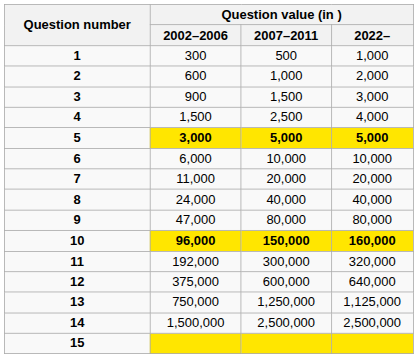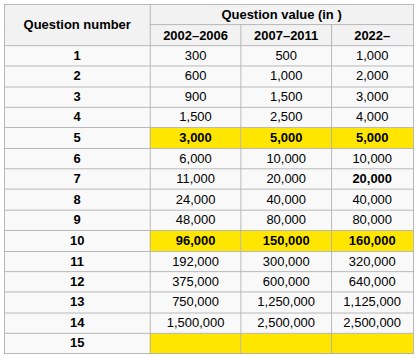7 | Question value (in ) / 2022–: normal -> bold
9 | Question value (in ) / 2002–2006: 47,000 -> 48,000
